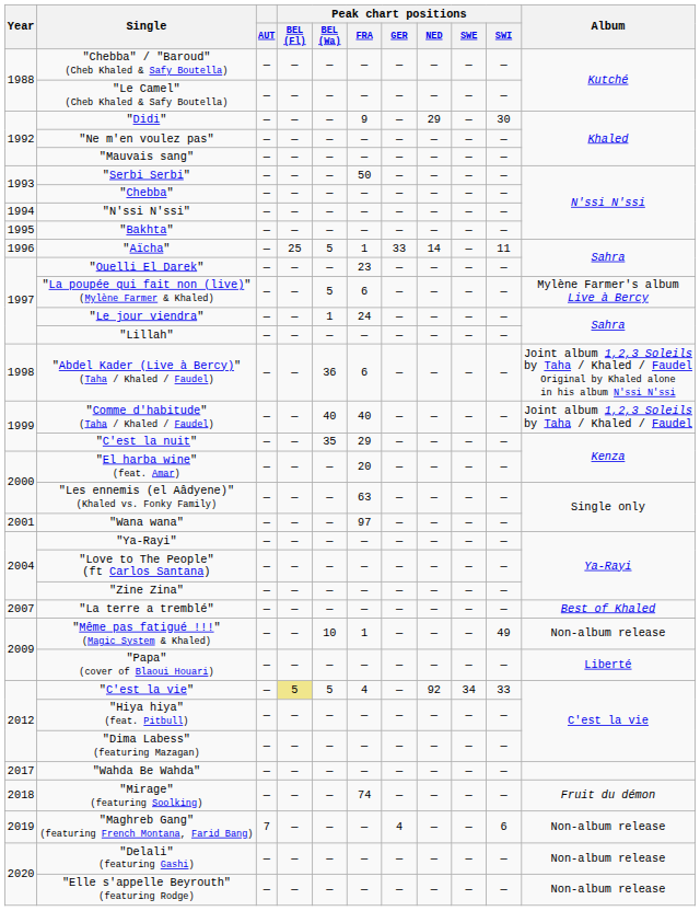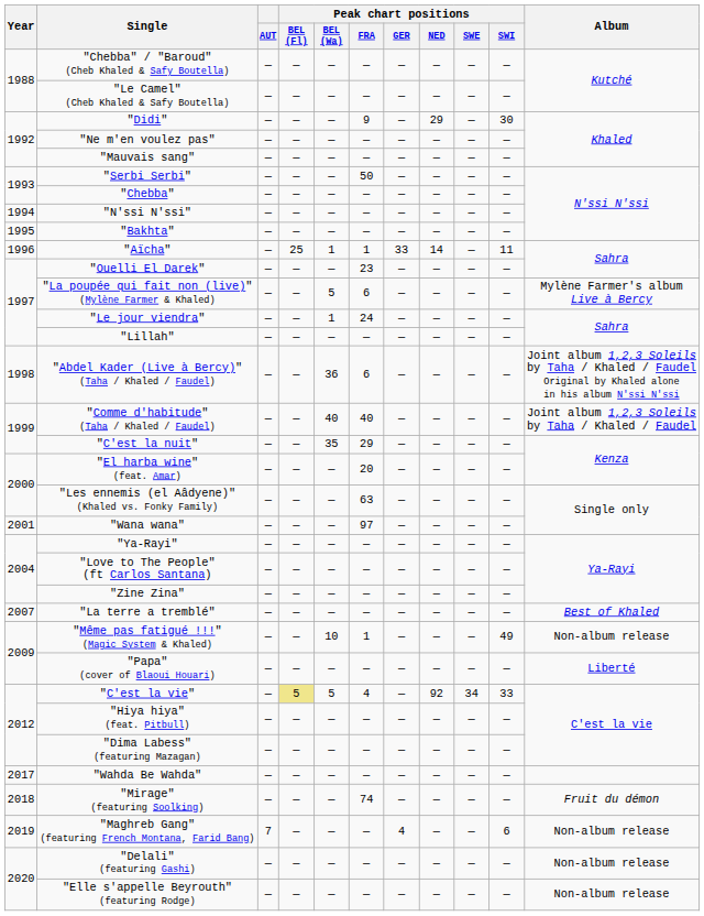"Aïcha" | Peak chart positions / BEL (Wa): 5 -> 1
